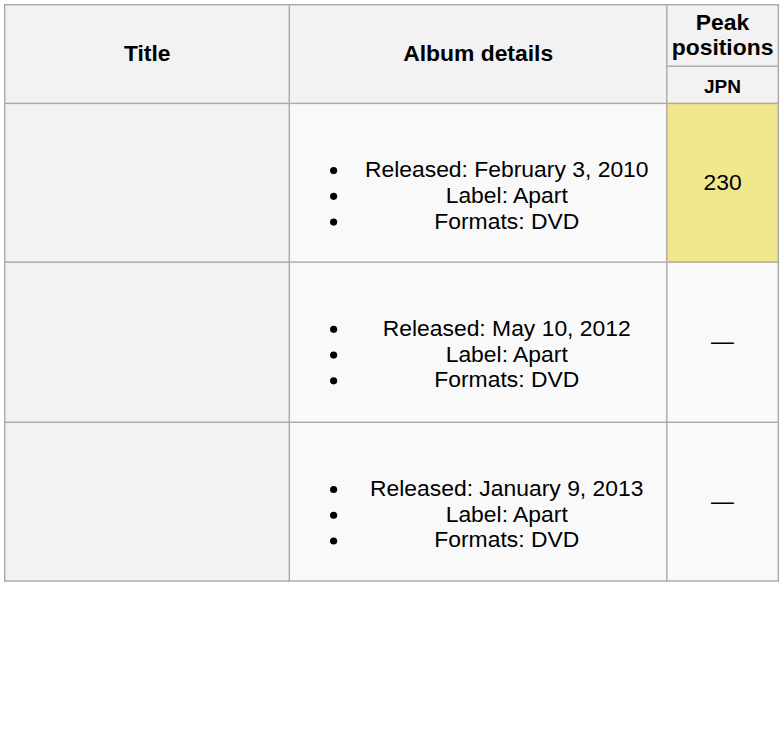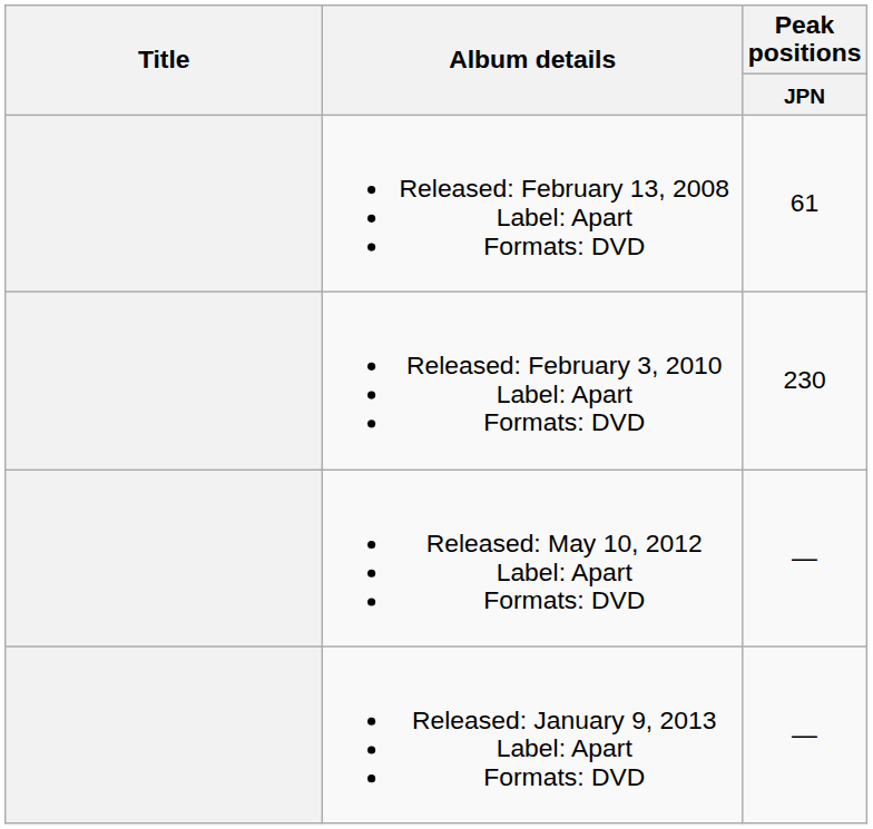+ row: Released: February 13, 2008 Label: Apart Formats: DVD | 61
Released: February 3, 2010 Label: Apart Formats: DVD | Peak positions / JPN: khaki background -> no background
